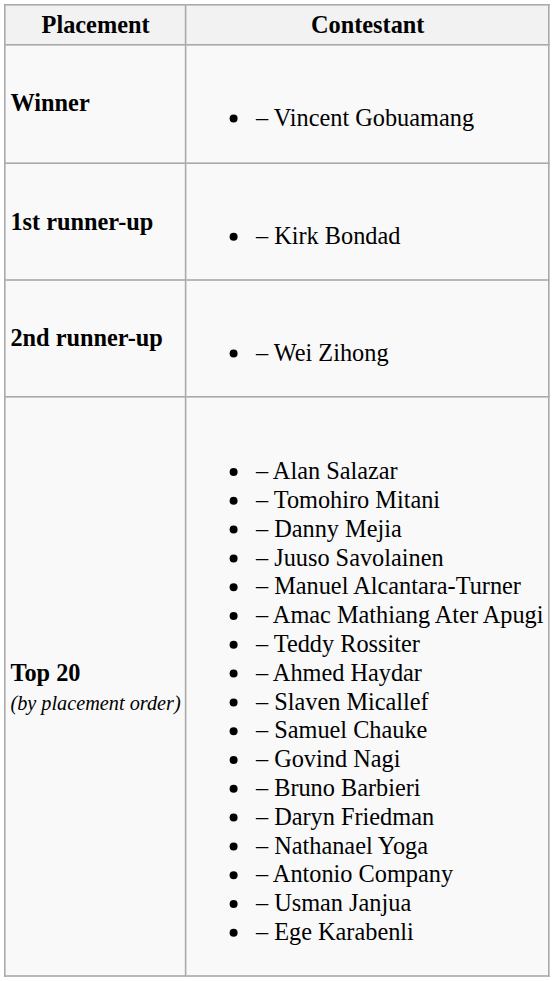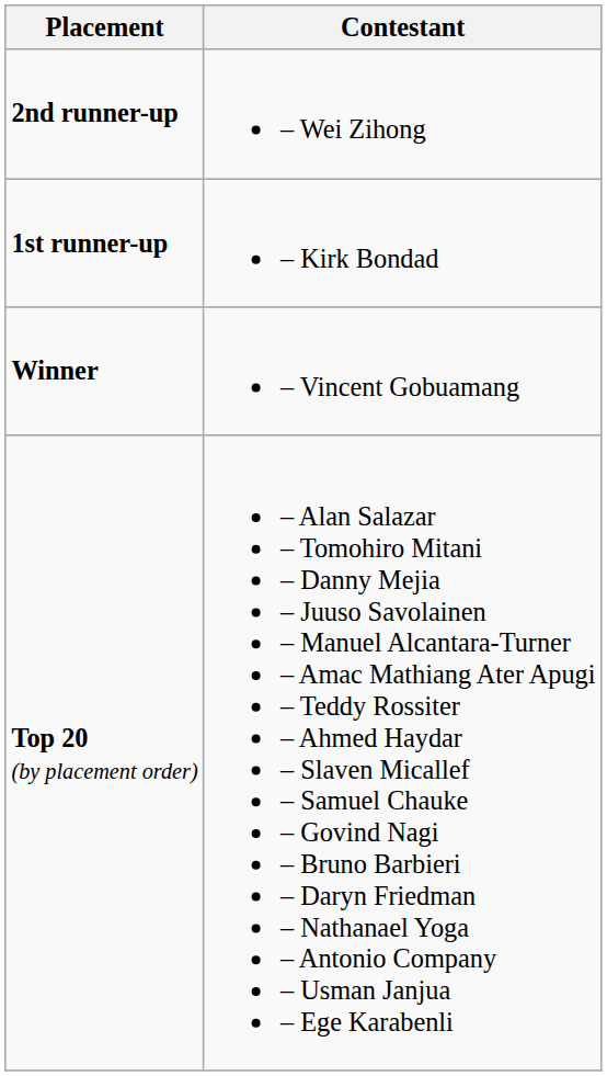rows swapped: Winner <-> 2nd runner-up
